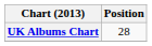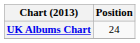UK Albums Chart | Position: 28 -> 24
